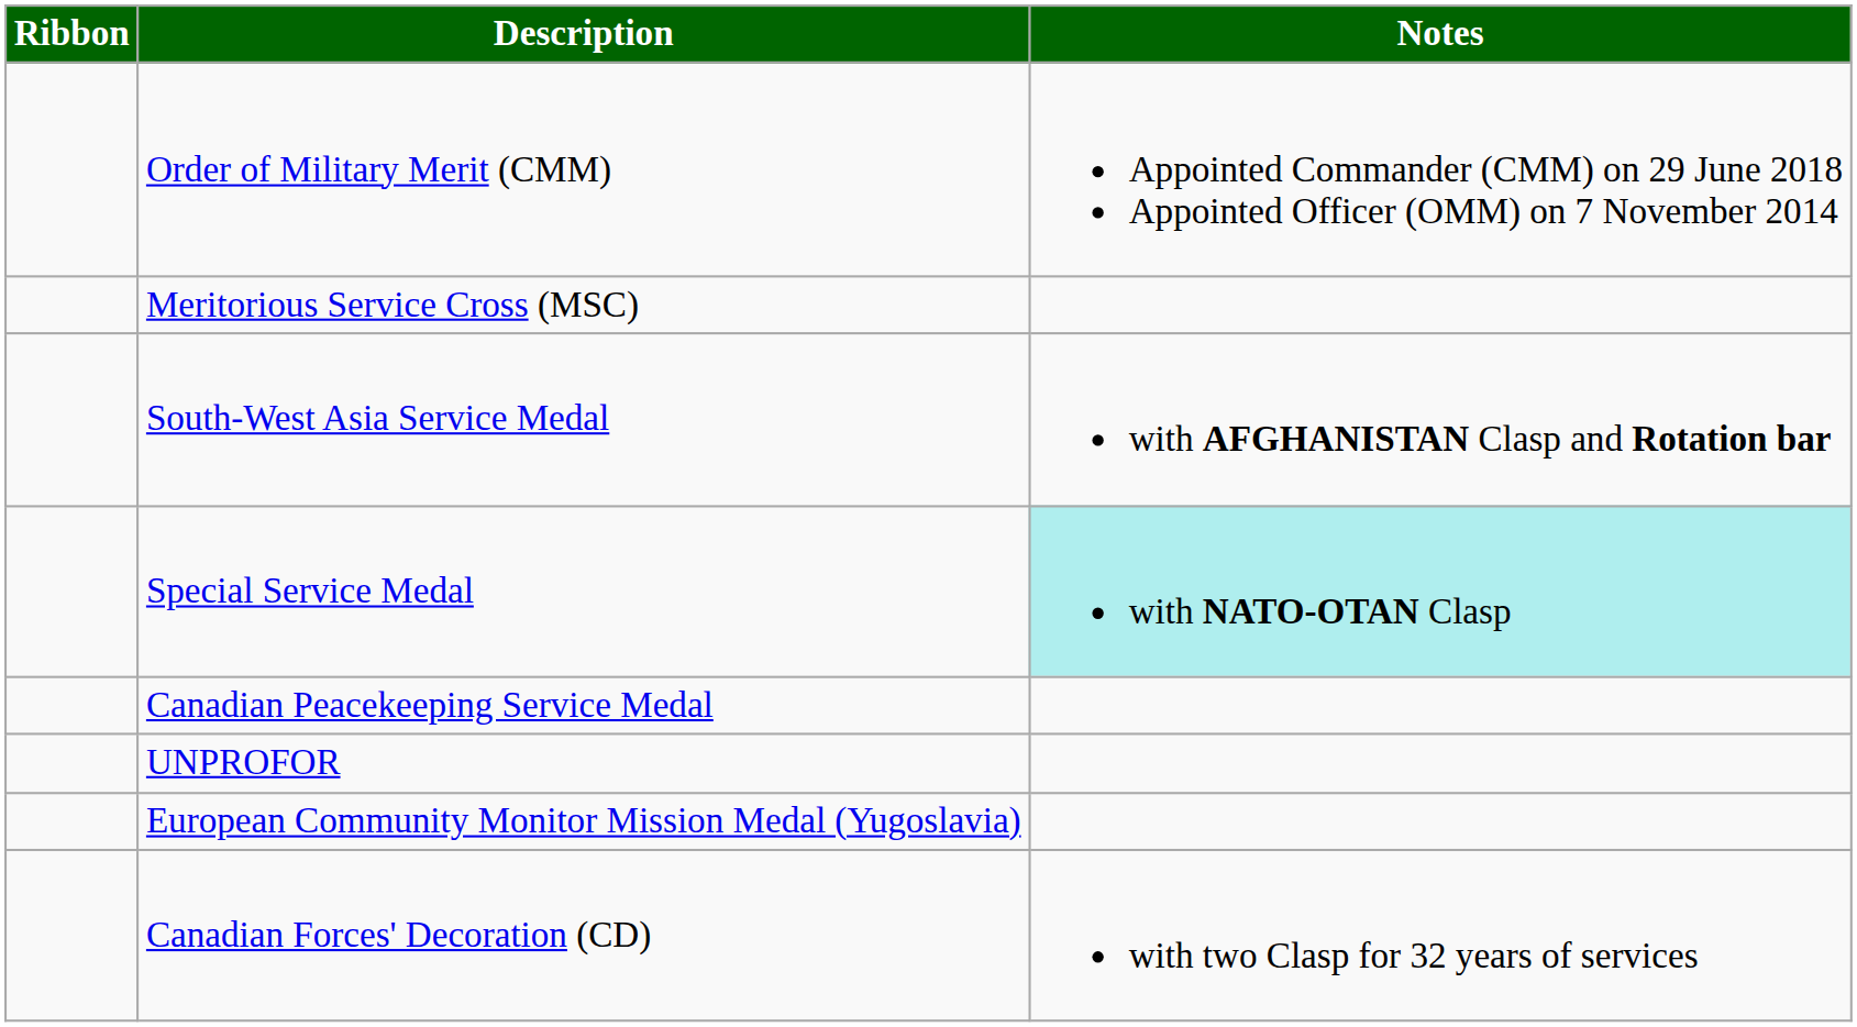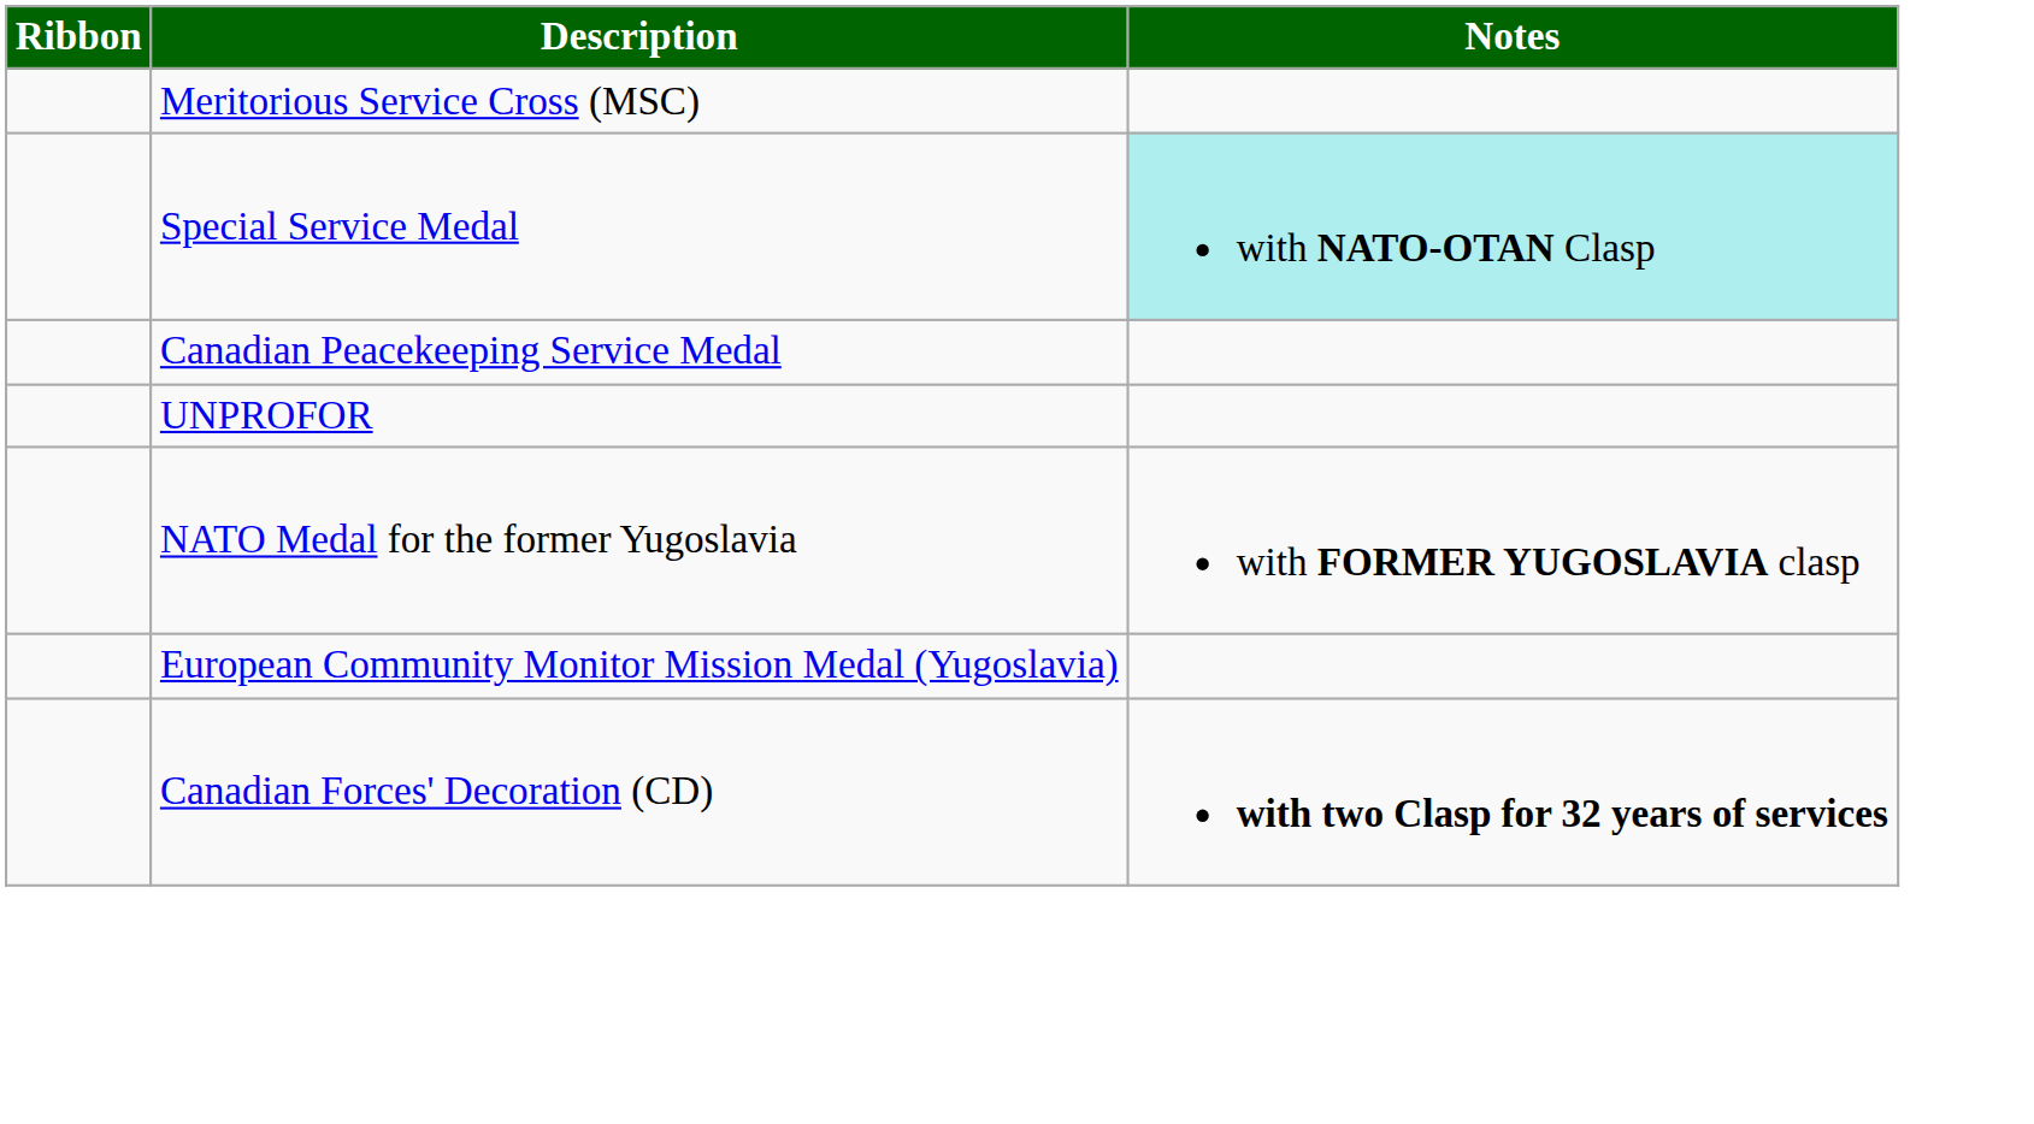- row: Order of Military Merit (CMM) | Appointed Commander (CMM) on 29 June 2018 Appointed Officer (OMM) on 7 November 2014
- row: South-West Asia Service Medal | with AFGHANISTAN Clasp and Rotation bar
+ row: NATO Medal for the former Yugoslavia | with FORMER YUGOSLAVIA clasp
Canadian Forces' Decoration (CD) | Notes: normal -> bold
